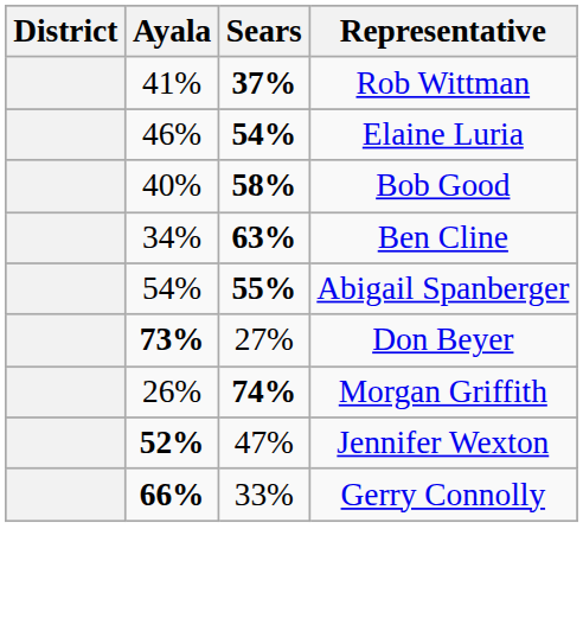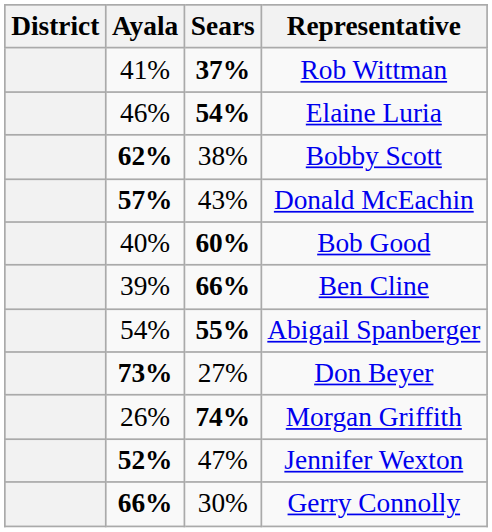+ row: 62% | 38% | Bobby Scott
+ row: 57% | 43% | Donald McEachin
Bob Good | Sears: 58% -> 60%
Ben Cline | Ayala: 34% -> 39%
Ben Cline | Sears: 63% -> 66%
Gerry Connolly | Sears: 33% -> 30%
